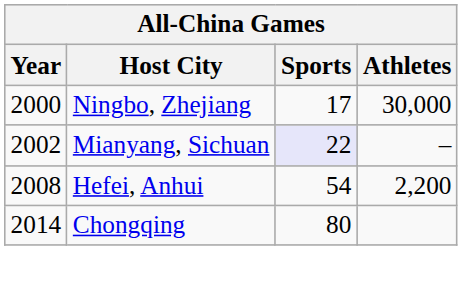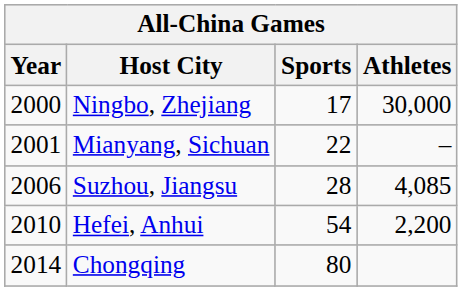Mianyang, Sichuan | Year: 2002 -> 2001
Mianyang, Sichuan | Sports: lavender background -> no background
+ row: 2006 | Suzhou, Jiangsu | 28 | 4,085
Hefei, Anhui | Year: 2008 -> 2010
